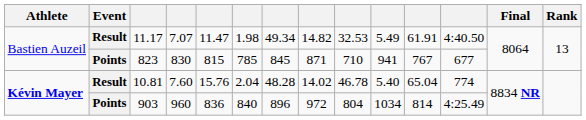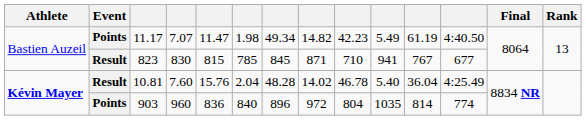11.17 | Event: Result -> Points
11.17 | column 9: 32.53 -> 42.23
11.17 | column 11: 61.91 -> 61.19
823 | Event: Points -> Result
10.81 | column 11: 65.04 -> 36.04
10.81 | column 12: 774 -> 4:25.49
903 | column 10: 1034 -> 1035
903 | column 12: 4:25.49 -> 774
